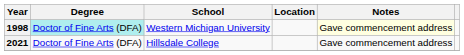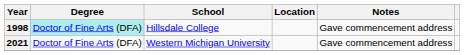1998 | School: Western Michigan University -> Hillsdale College
1998 | Notes: lightyellow background -> no background
2021 | School: Hillsdale College -> Western Michigan University
